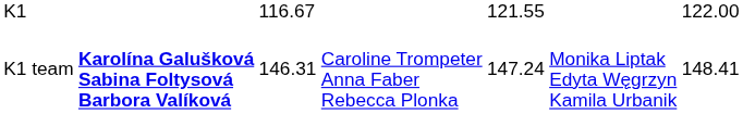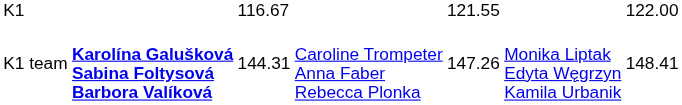K1 team | column 3: 146.31 -> 144.31
K1 team | column 5: 147.24 -> 147.26
